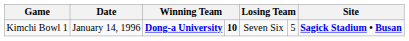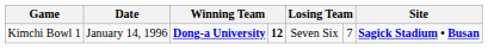Kimchi Bowl 1 | column 4: 10 -> 12
Kimchi Bowl 1 | column 6: 5 -> 7
